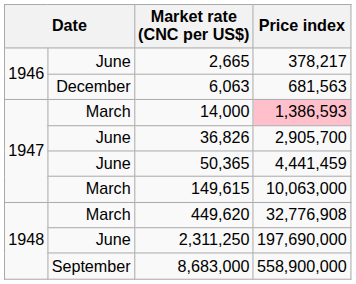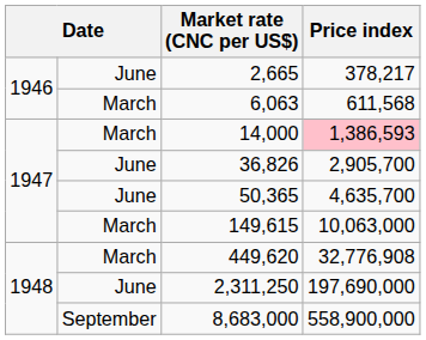6,063 | column 2: December -> March
6,063 | Price index: 681,563 -> 611,568
50,365 | Price index: 4,441,459 -> 4,635,700
